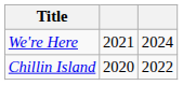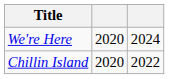We're Here | column 2: 2021 -> 2020
